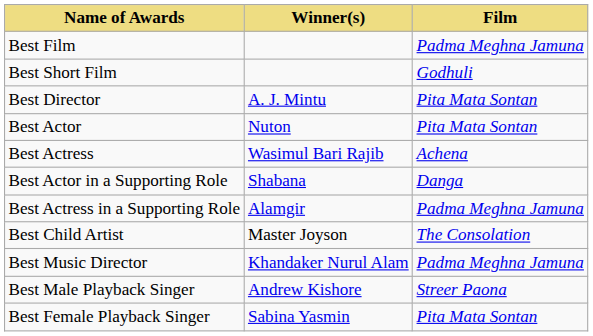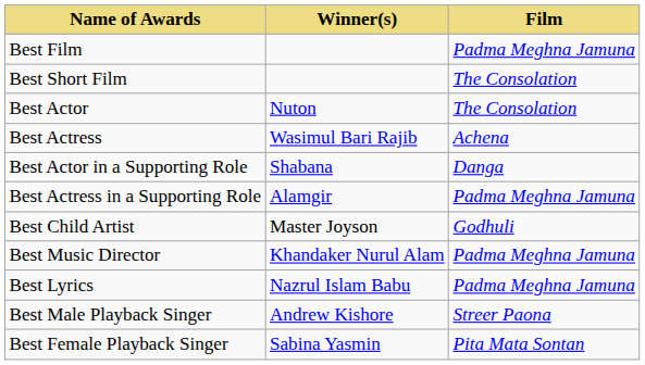Best Short Film | Film: Godhuli -> The Consolation
- row: Best Director | A. J. Mintu | Pita Mata Sontan
Best Actor | Film: Pita Mata Sontan -> The Consolation
Best Child Artist | Film: The Consolation -> Godhuli
+ row: Best Lyrics | Nazrul Islam Babu | Padma Meghna Jamuna
